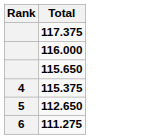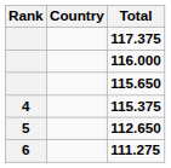+ column: Country
